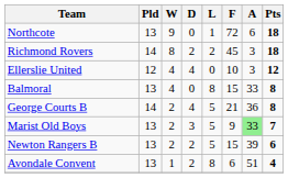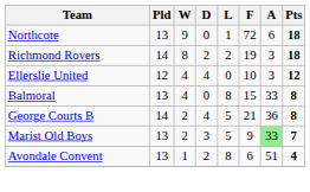Richmond Rovers | F: 45 -> 19
- row: Newton Rangers B | 13 | 2 | 2 | 5 | 15 | 39 | 6
